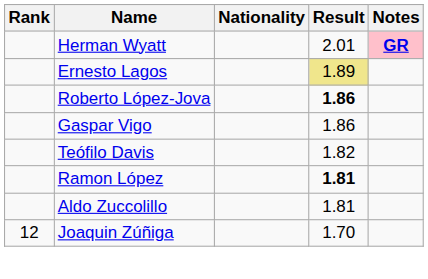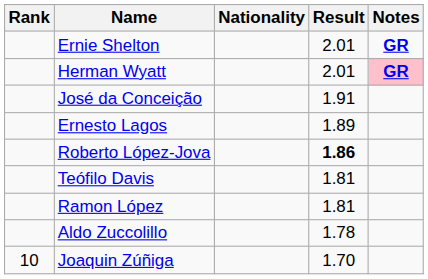+ row: Ernie Shelton | 2.01 | GR
+ row: José da Conceição | 1.91
Ernesto Lagos | Result: khaki background -> no background
- row: Gaspar Vigo | 1.86
Teófilo Davis | Result: 1.82 -> 1.81
Ramon López | Result: bold -> normal
Aldo Zuccolillo | Result: 1.81 -> 1.78
Joaquin Zúñiga | Rank: 12 -> 10
